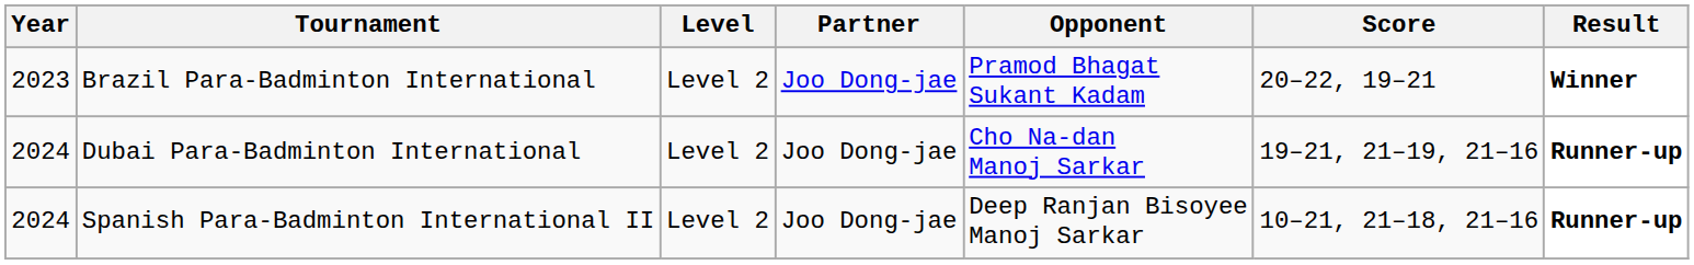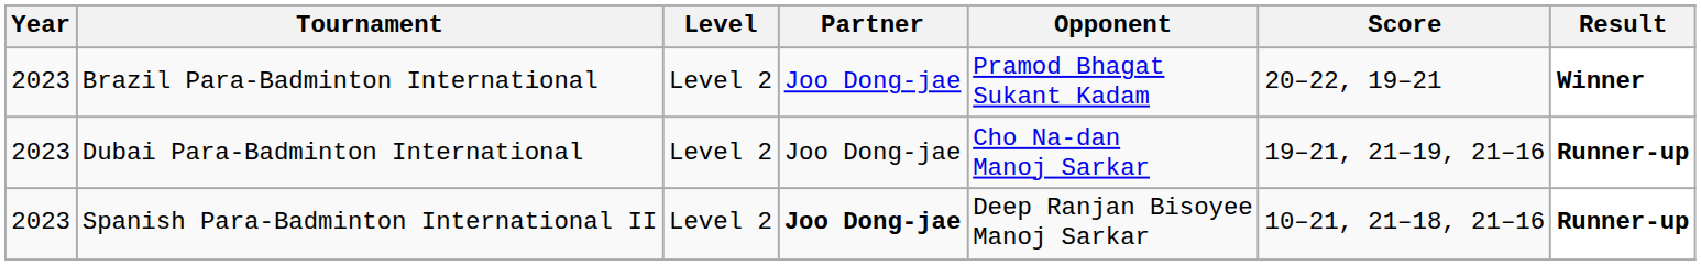Dubai Para-Badminton International | Year: 2024 -> 2023
Spanish Para-Badminton International II | Year: 2024 -> 2023
Spanish Para-Badminton International II | Partner: normal -> bold
